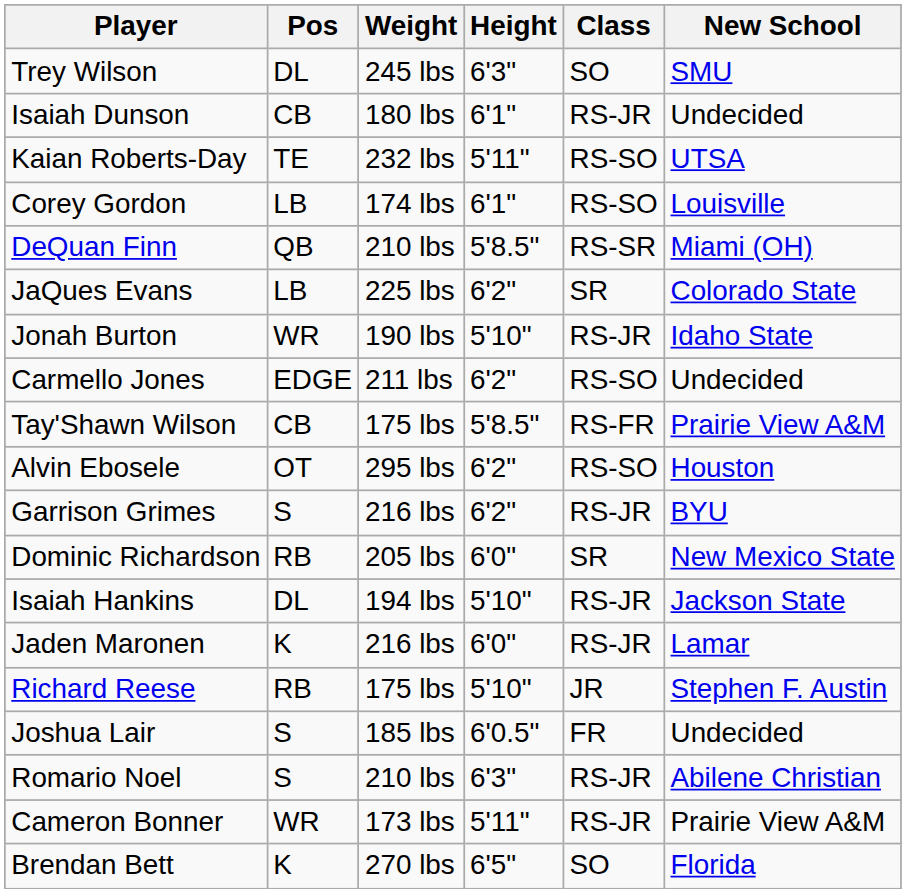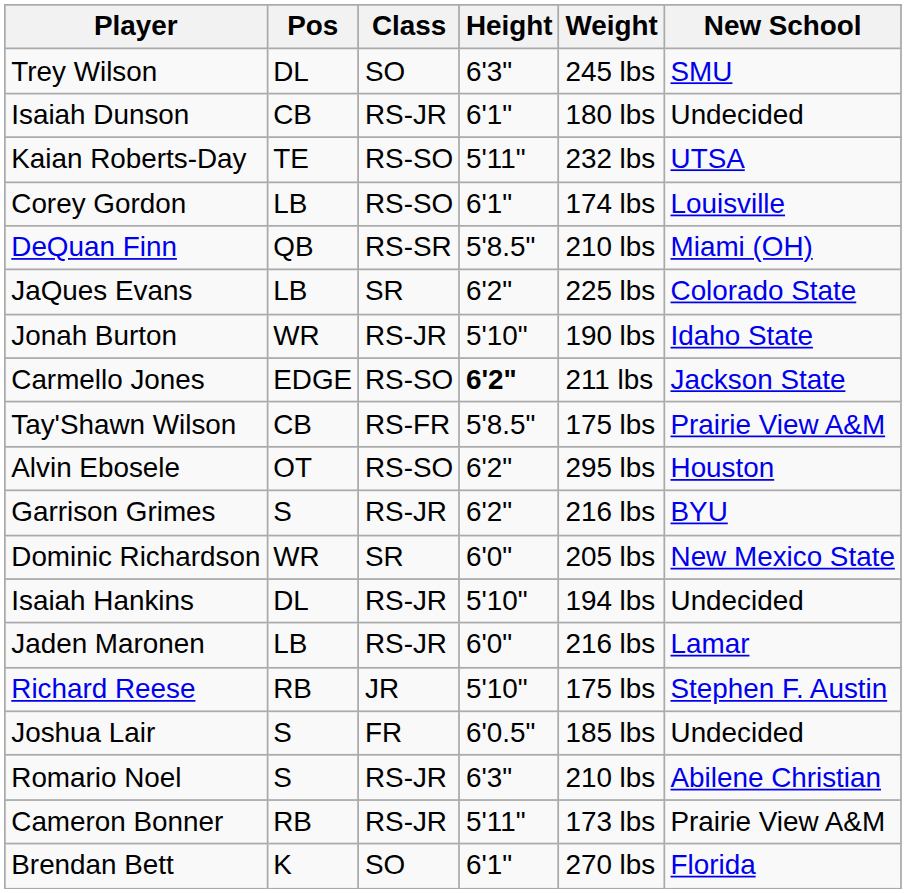columns swapped: Class <-> Weight
Carmello Jones | Height: normal -> bold
Carmello Jones | New School: Undecided -> Jackson State
Dominic Richardson | Pos: RB -> WR
Isaiah Hankins | New School: Jackson State -> Undecided
Jaden Maronen | Pos: K -> LB
Cameron Bonner | Pos: WR -> RB
Brendan Bett | Height: 6'5" -> 6'1"
